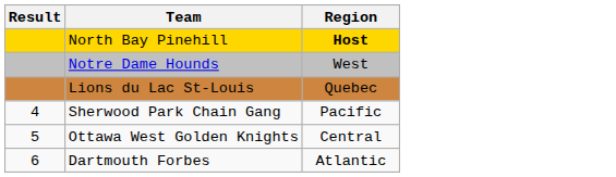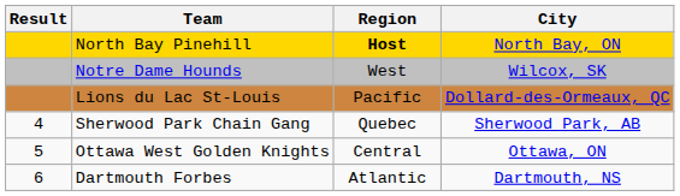+ column: City | North Bay, ON | Wilcox, SK | Dollard-des-Ormeaux, QC | Sherwood Park, AB | Ottawa, ON | Dartmouth, NS
Lions du Lac St-Louis | Region: Quebec -> Pacific
Sherwood Park Chain Gang | Region: Pacific -> Quebec
